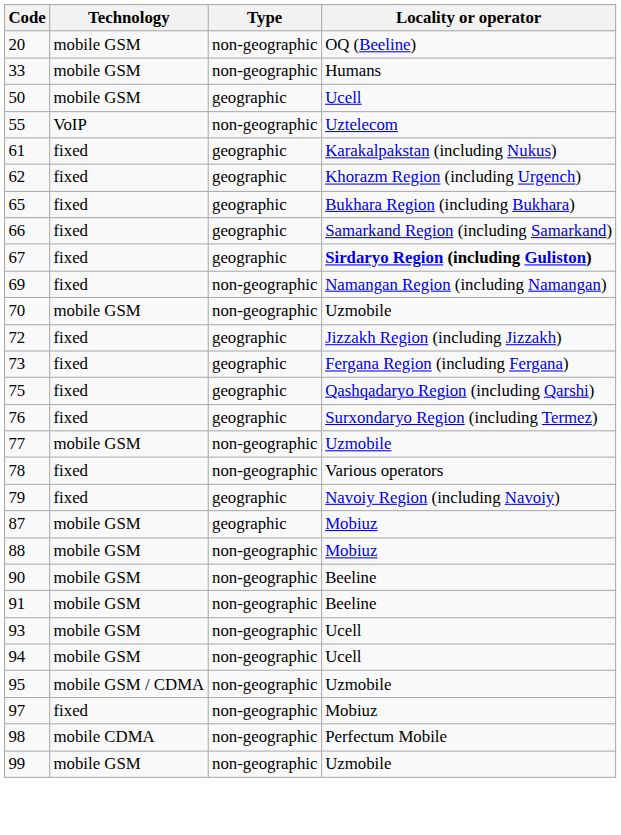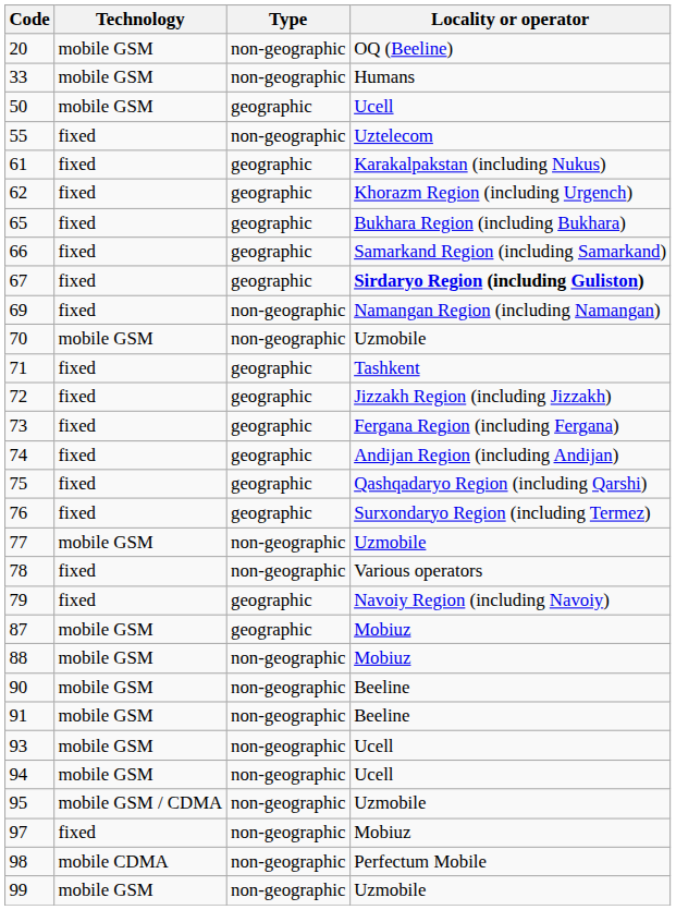55 | Technology: VoIP -> fixed
+ row: 71 | fixed | geographic | Tashkent
+ row: 74 | fixed | geographic | Andijan Region (including Andijan)
